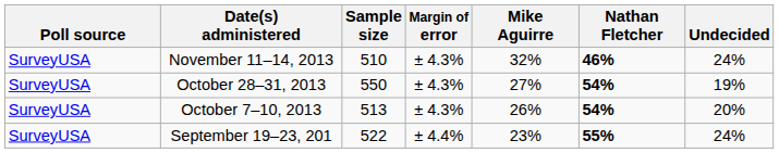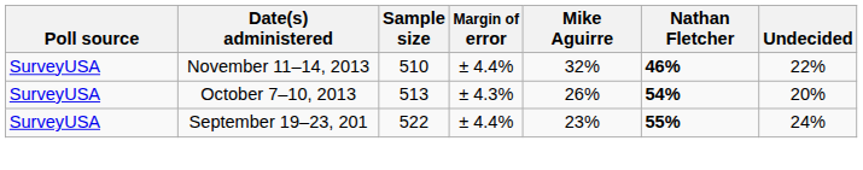November 11–14, 2013 | Margin of error: ± 4.3% -> ± 4.4%
November 11–14, 2013 | Undecided: 24% -> 22%
- row: SurveyUSA | October 28–31, 2013 | 550 | ± 4.3% | 27% | 54% | 19%
